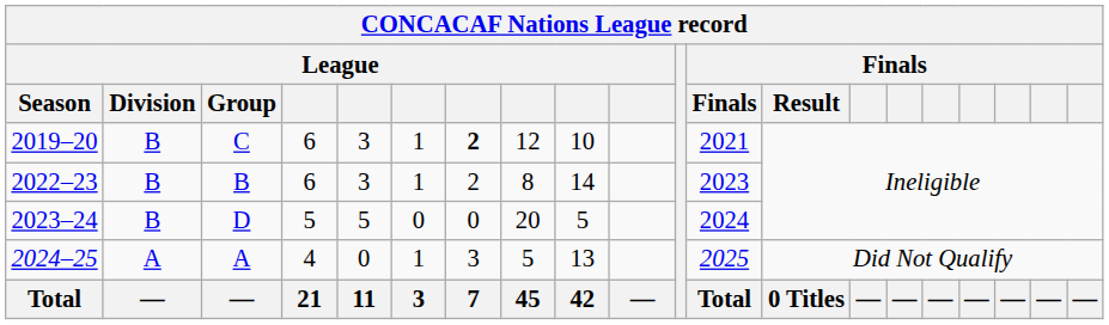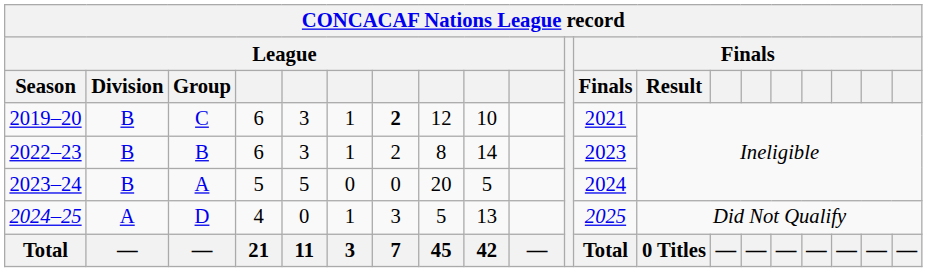2023–24 | League / Group: D -> A
2024–25 | League / Group: A -> D
